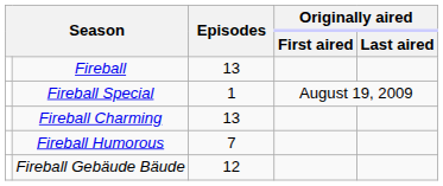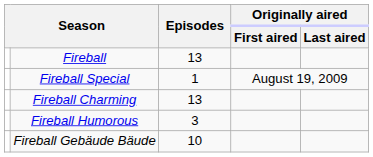Fireball Humorous | Episodes: 7 -> 3
Fireball Gebäude Bäude | Episodes: 12 -> 10
